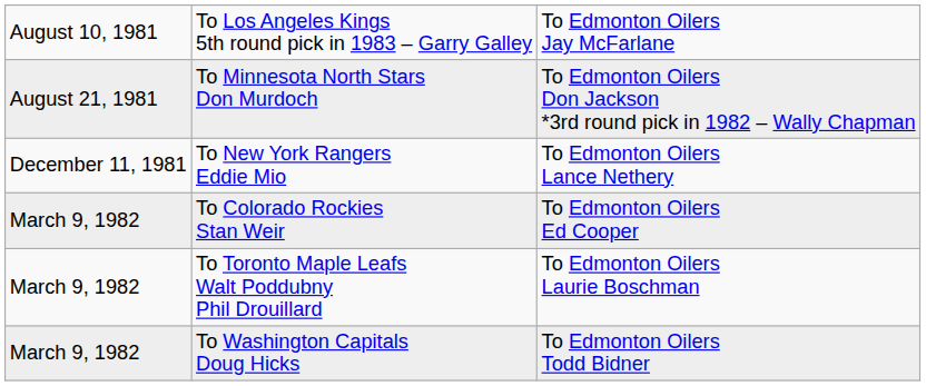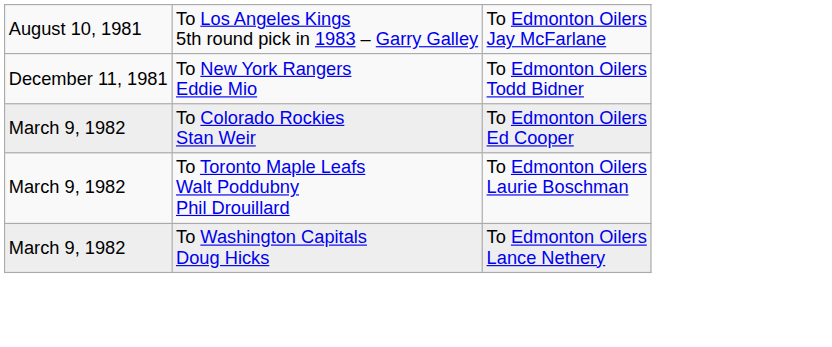- row: August 21, 1981 | To Minnesota North Stars Don Murdoch | To Edmonton Oilers Don Jackson *3rd round pick in 1982 – Wally Chapman
To New York Rangers Eddie Mio | column 3: To Edmonton Oilers Lance Nethery -> To Edmonton Oilers Todd Bidner
To Washington Capitals Doug Hicks | column 3: To Edmonton Oilers Todd Bidner -> To Edmonton Oilers Lance Nethery
